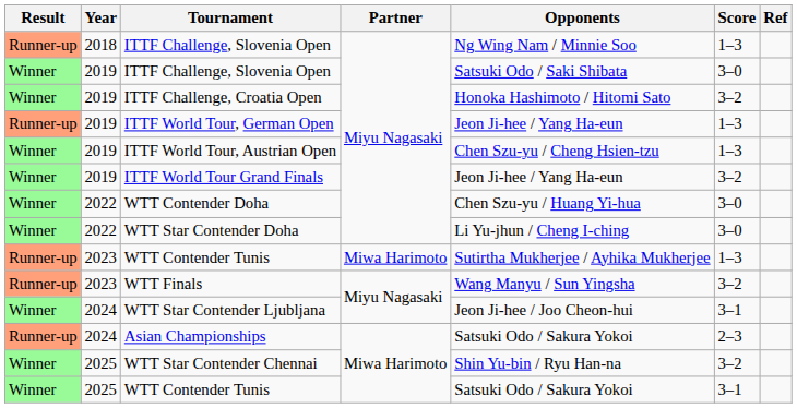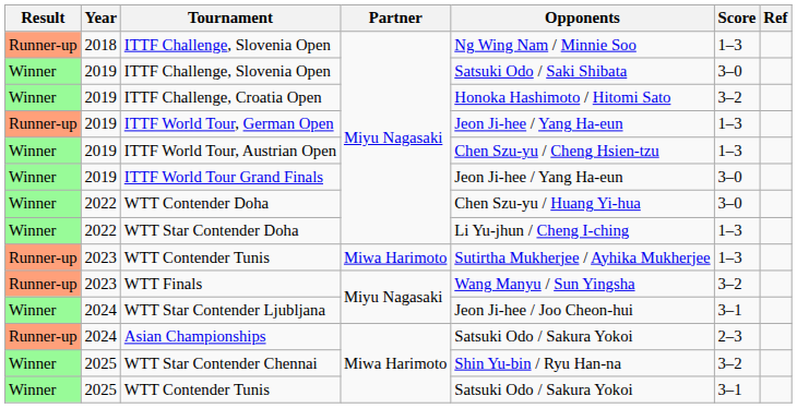ITTF World Tour Grand Finals | Score: 3–2 -> 3–0
WTT Star Contender Doha | Score: 3–0 -> 1–3
